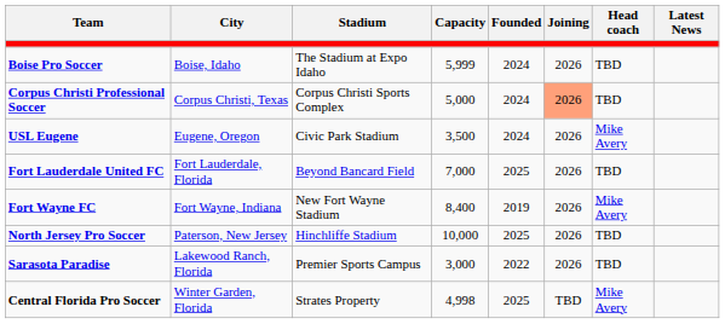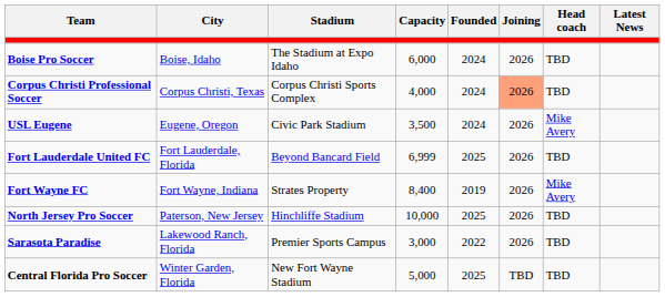Boise Pro Soccer | Capacity: 5,999 -> 6,000
Corpus Christi Professional Soccer | Capacity: 5,000 -> 4,000
Fort Lauderdale United FC | Capacity: 7,000 -> 6,999
Fort Wayne FC | Stadium: New Fort Wayne Stadium -> Strates Property
Central Florida Pro Soccer | Stadium: Strates Property -> New Fort Wayne Stadium
Central Florida Pro Soccer | Capacity: 4,998 -> 5,000
Central Florida Pro Soccer | Head coach: Mike Avery -> TBD
